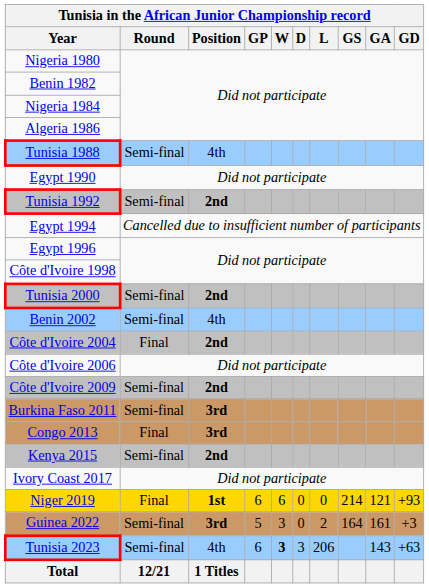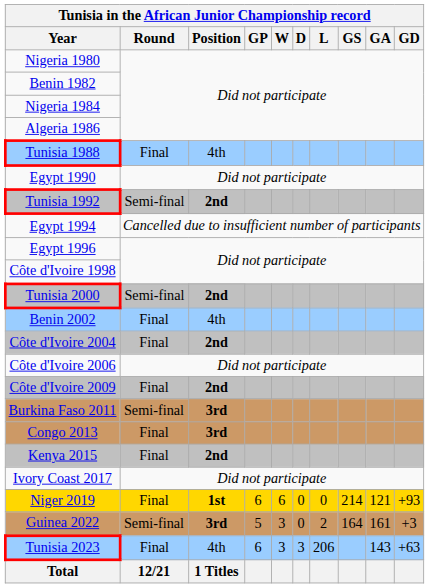Tunisia 1988 | Round: Semi-final -> Final
Benin 2002 | Round: Semi-final -> Final
Côte d'Ivoire 2009 | Round: Semi-final -> Final
Kenya 2015 | Round: Semi-final -> Final
Tunisia 2023 | Round: Semi-final -> Final
Tunisia 2023 | W: bold -> normal
